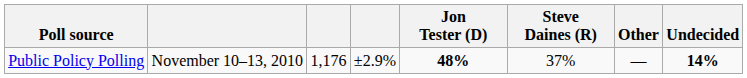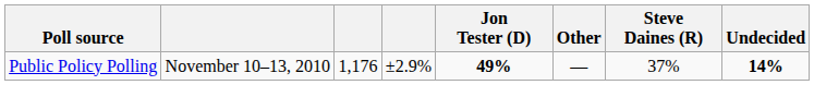columns swapped: Steve Daines (R) <-> Other
Public Policy Polling | Jon Tester (D): 48% -> 49%
